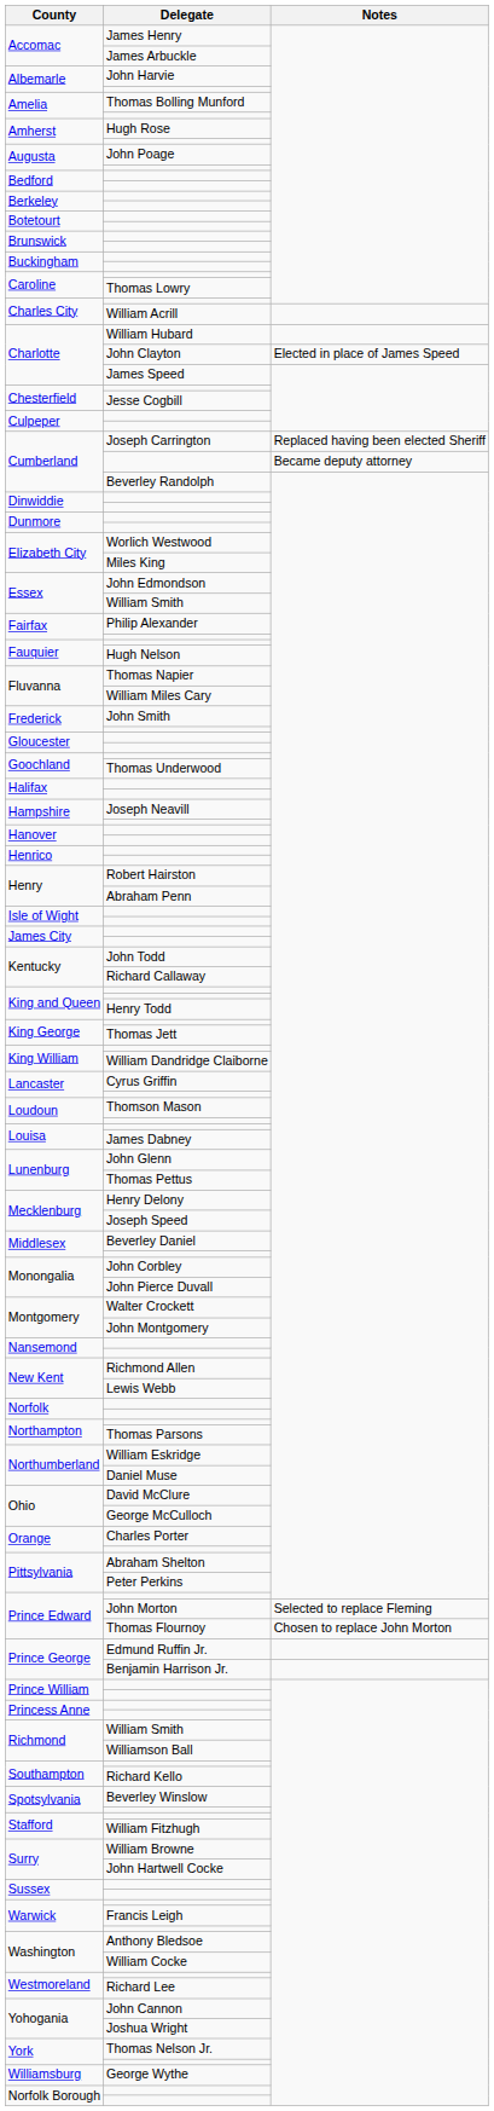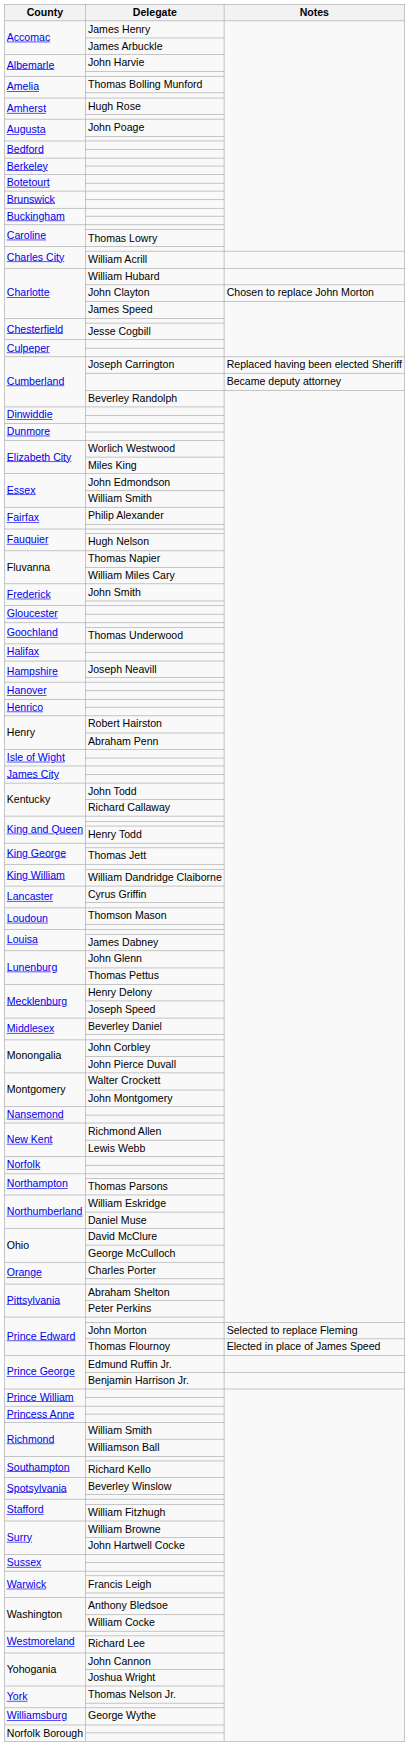John Clayton | Notes: Elected in place of James Speed -> Chosen to replace John Morton
Thomas Flournoy | Notes: Chosen to replace John Morton -> Elected in place of James Speed
